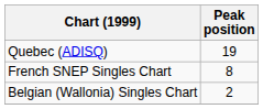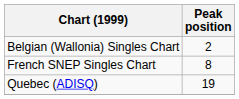rows swapped: Belgian (Wallonia) Singles Chart <-> Quebec (ADISQ)
